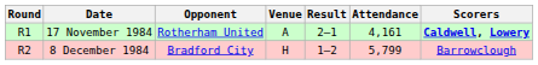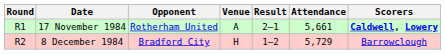17 November 1984 | Attendance: 4,161 -> 5,661
8 December 1984 | Attendance: 5,799 -> 5,729
